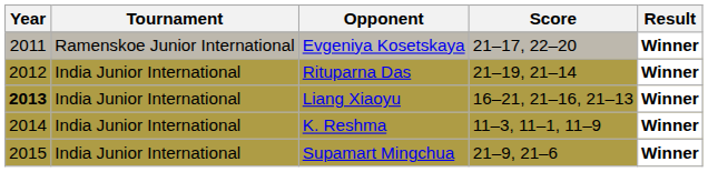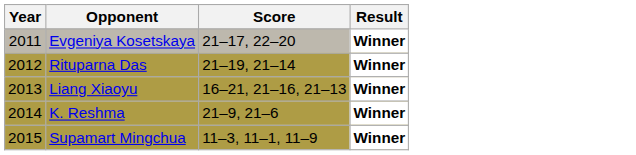- column: Tournament | Ramenskoe Junior International | India Junior International | India Junior International | India Junior International | India Junior International
Liang Xiaoyu | Year: bold -> normal
K. Reshma | Score: 11–3, 11–1, 11–9 -> 21–9, 21–6
Supamart Mingchua | Score: 21–9, 21–6 -> 11–3, 11–1, 11–9
